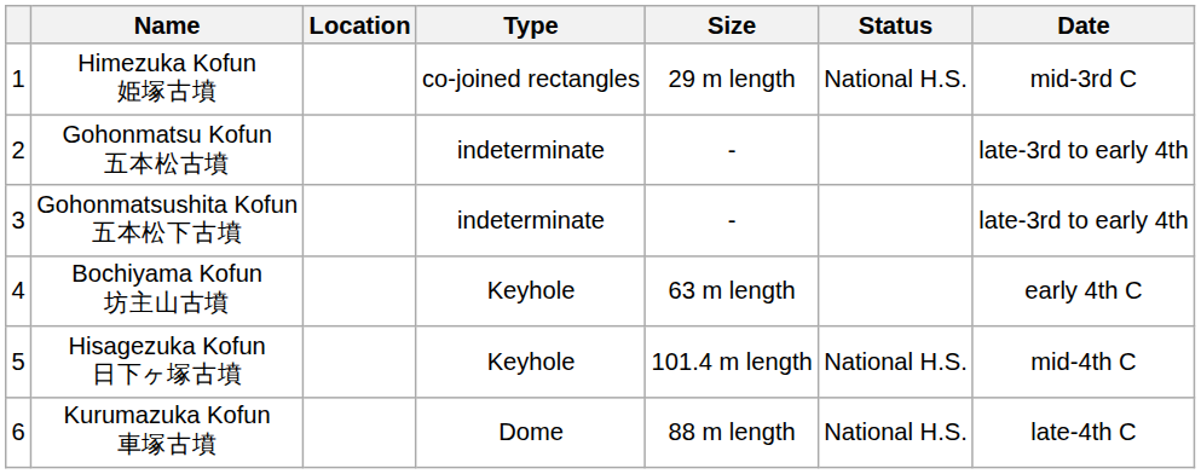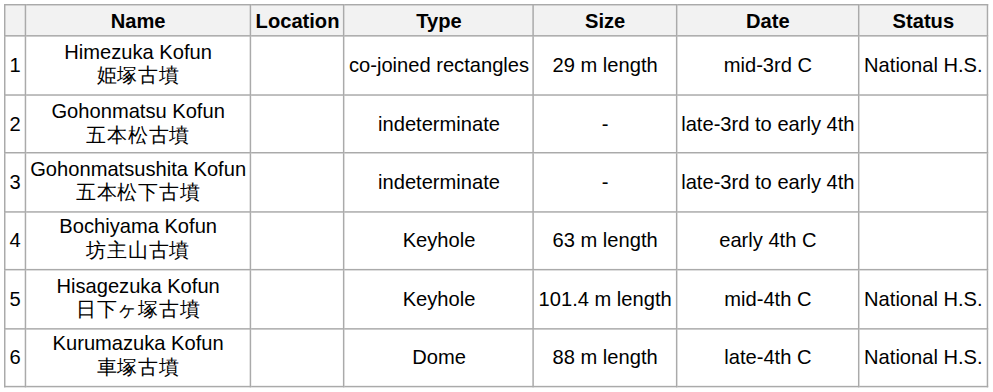columns swapped: Date <-> Status
